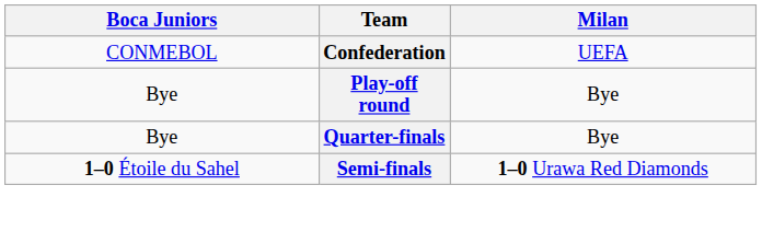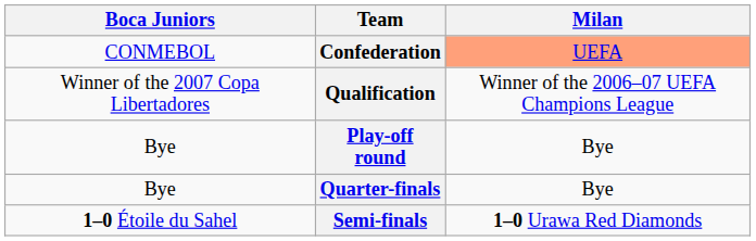Confederation | Milan: no background -> lightsalmon background
+ row: Winner of the 2007 Copa Libertadores | Qualification | Winner of the 2006–07 UEFA Champions League
